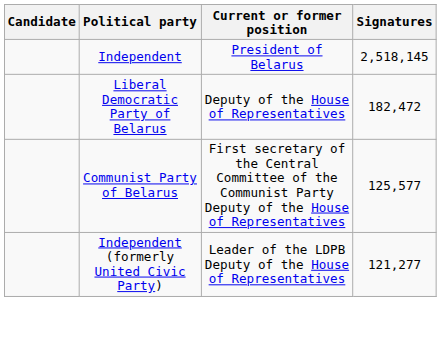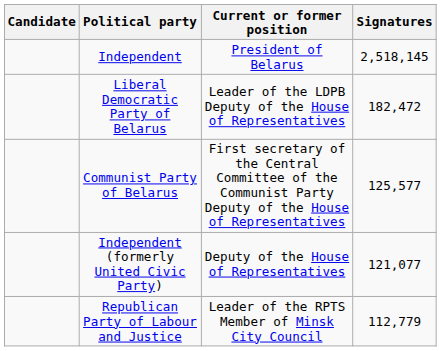Liberal Democratic Party of Belarus | Current or former position: Deputy of the House of Representatives -> Leader of the LDPB Deputy of the House of Representatives
Independent (formerly United Civic Party) | Current or former position: Leader of the LDPB Deputy of the House of Representatives -> Deputy of the House of Representatives
Independent (formerly United Civic Party) | Signatures: 121,277 -> 121,077
+ row: Republican Party of Labour and Justice | Leader of the RPTS Member of Minsk City Council | 112,779
